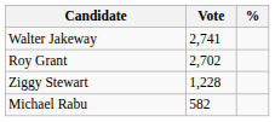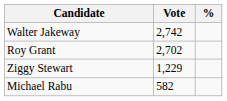Walter Jakeway | Vote: 2,741 -> 2,742
Ziggy Stewart | Vote: 1,228 -> 1,229
